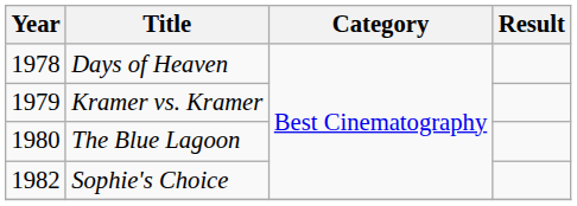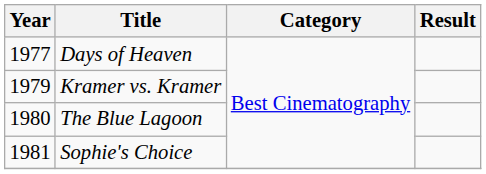Days of Heaven | Year: 1978 -> 1977
Sophie's Choice | Year: 1982 -> 1981
